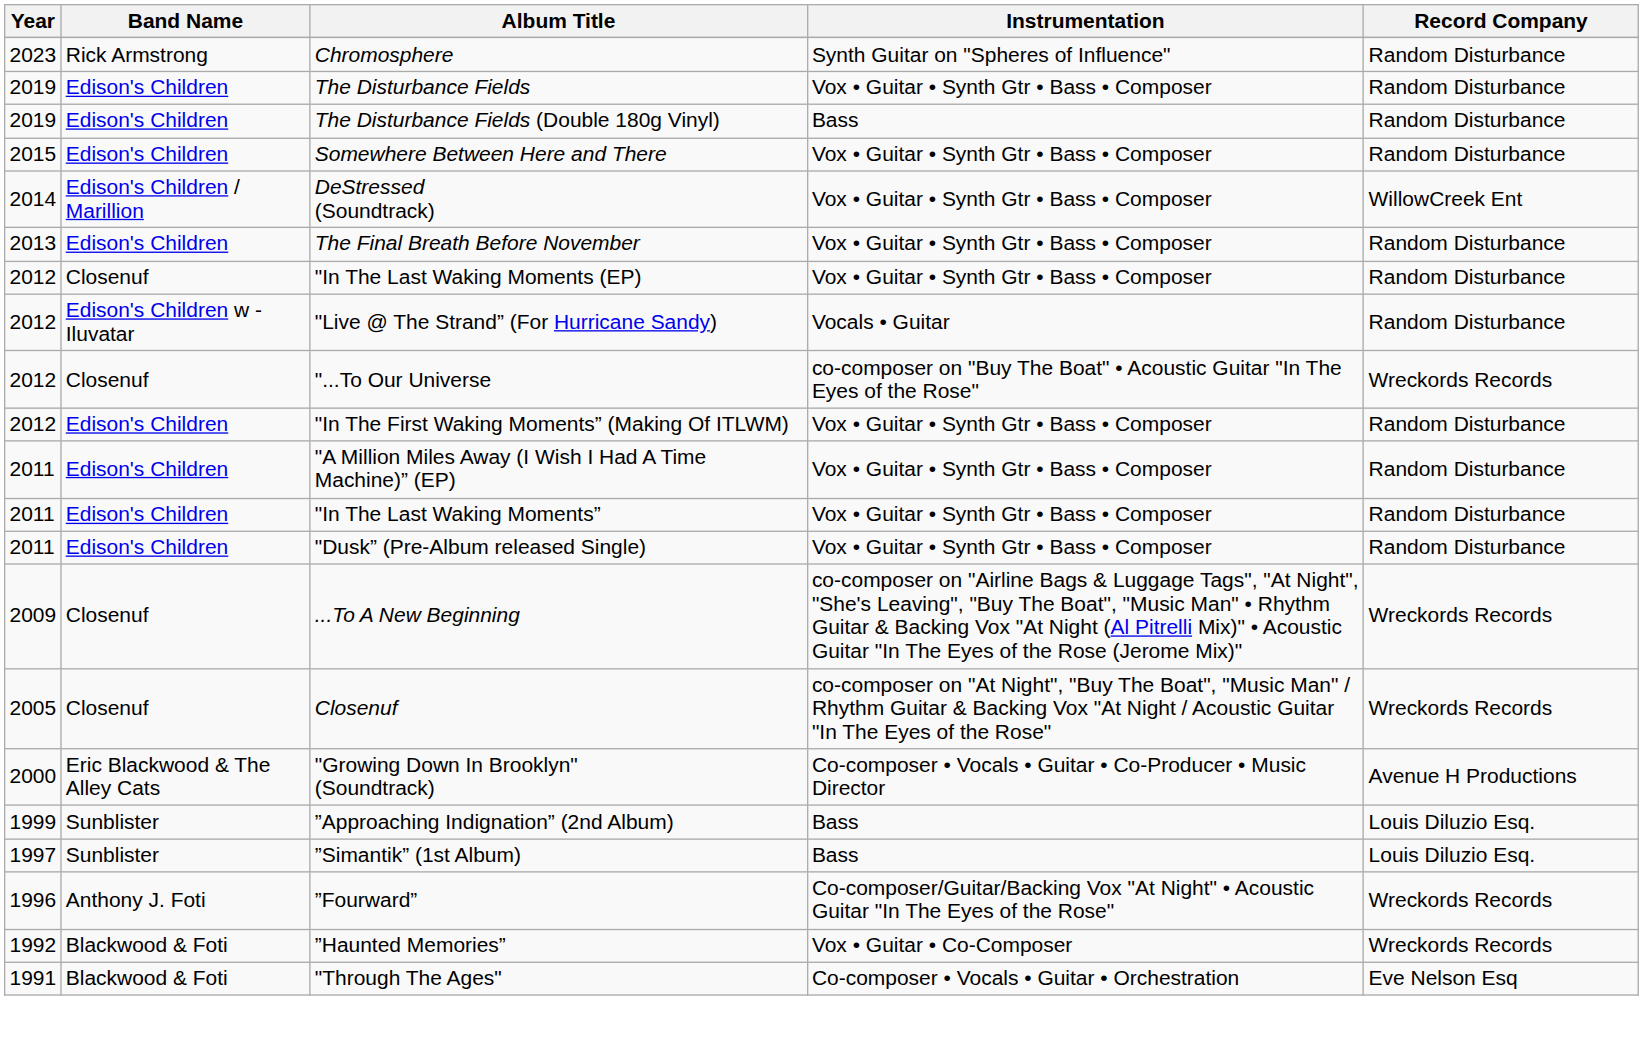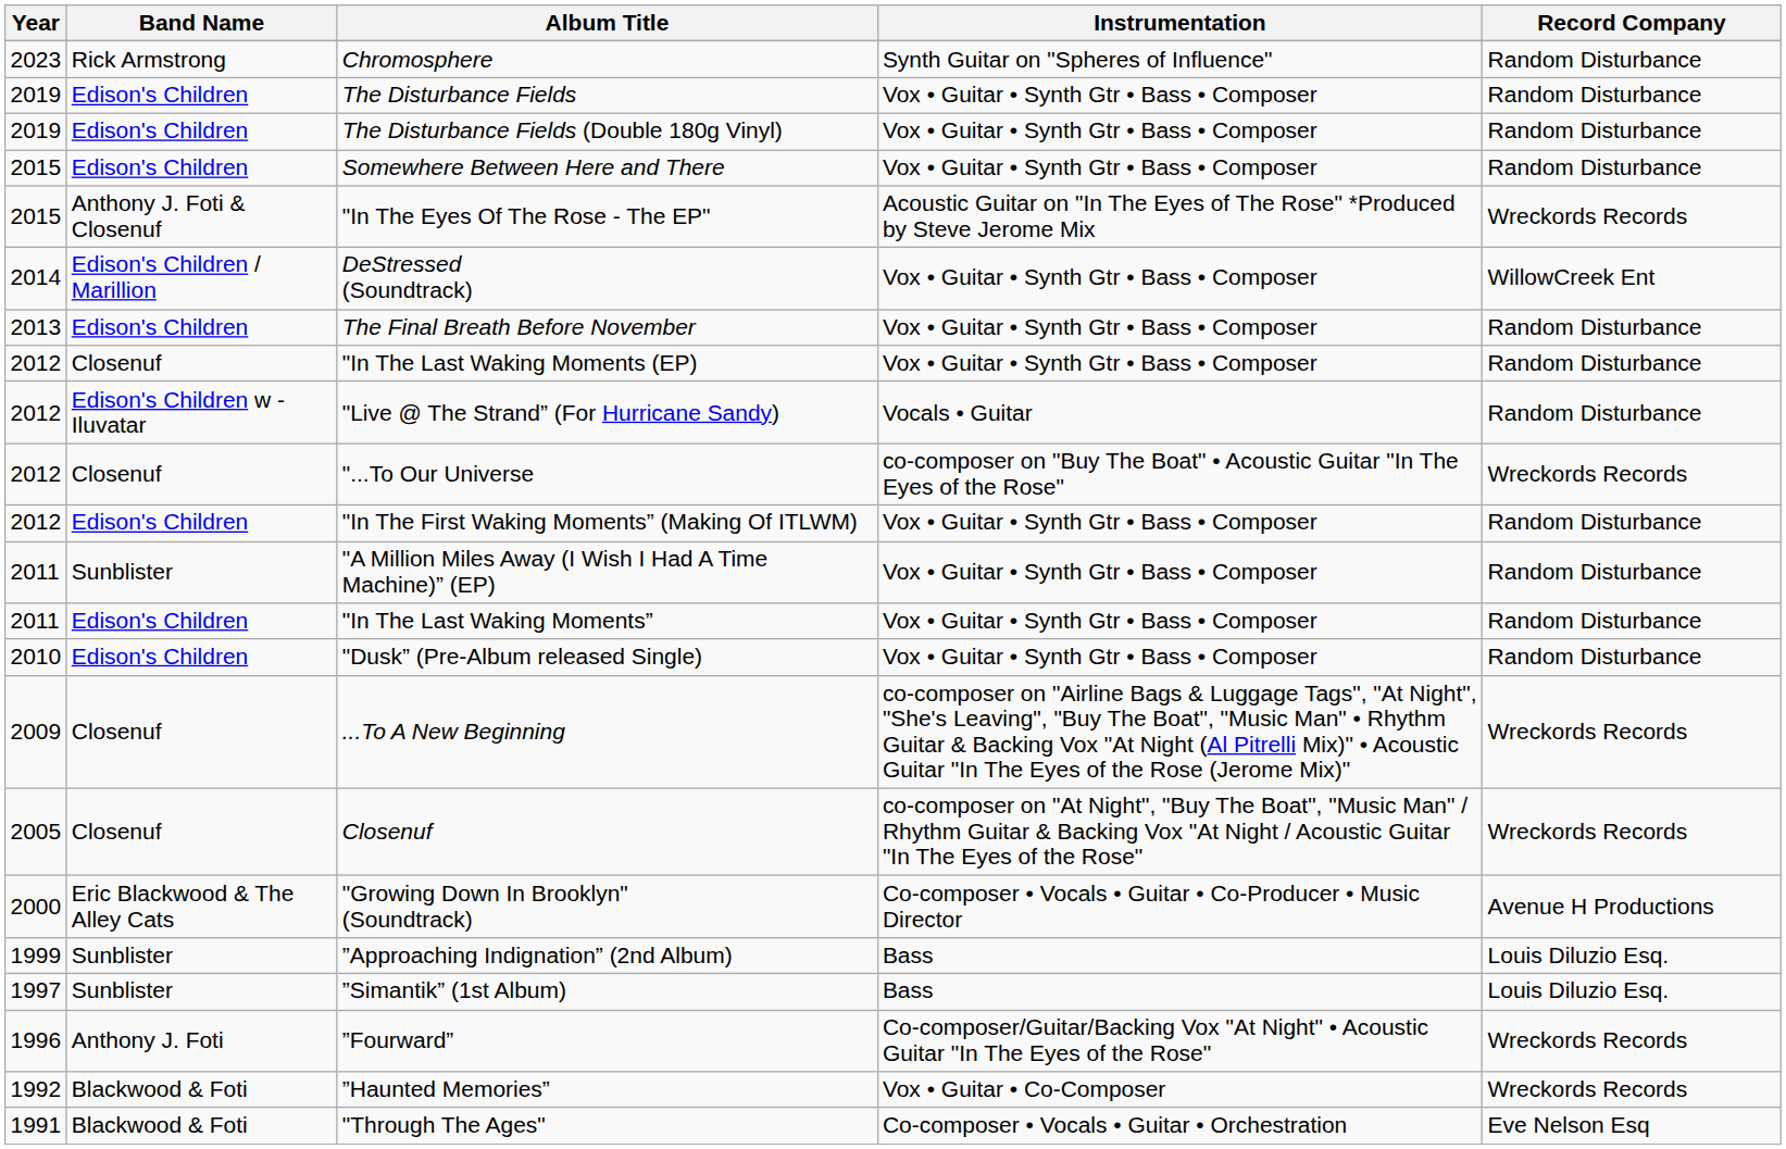The Disturbance Fields (Double 180g Vinyl) | Instrumentation: Bass -> Vox • Guitar • Synth Gtr • Bass • Composer
+ row: 2015 | Anthony J. Foti & Closenuf | "In The Eyes Of The Rose - The EP" | Acoustic Guitar on "In The Eyes of The Rose" *Produced by Steve Jerome Mix | Wreckords Records
"A Million Miles Away (I Wish I Had A Time Machine)” (EP) | Band Name: Edison's Children -> Sunblister
"Dusk” (Pre-Album released Single) | Year: 2011 -> 2010
